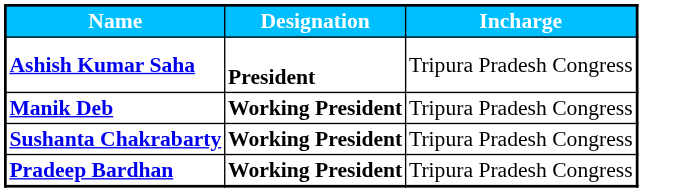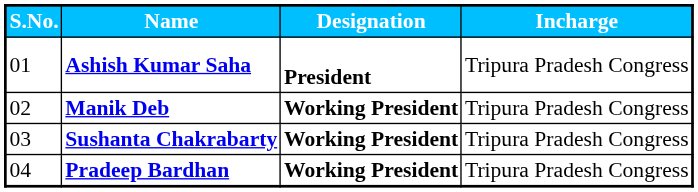+ column: S.No. | 01 | 02 | 03 | 04
